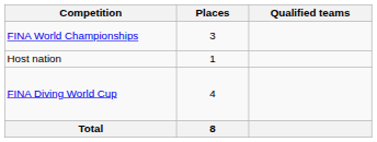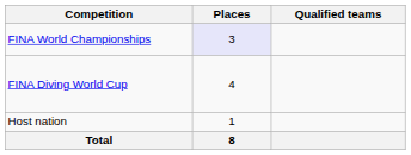FINA World Championships | Places: no background -> lavender background
rows swapped: FINA Diving World Cup <-> Host nation
